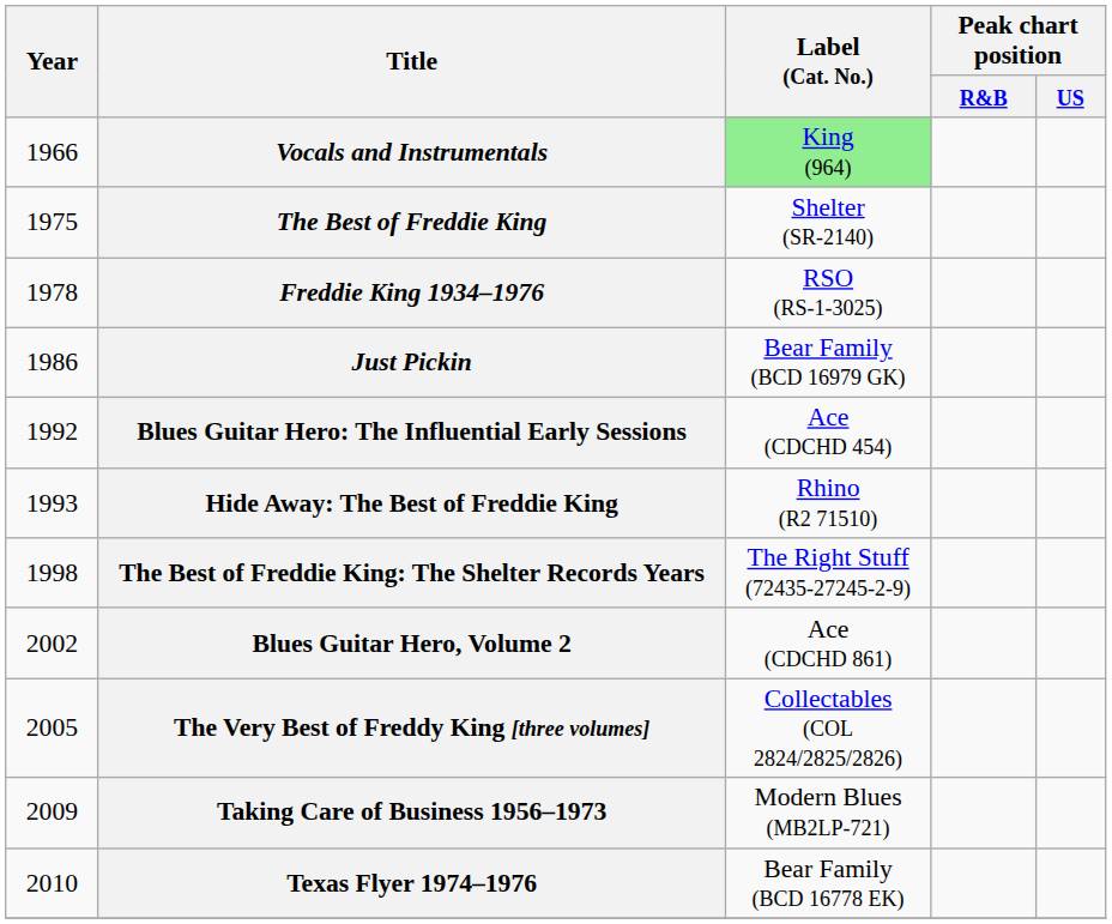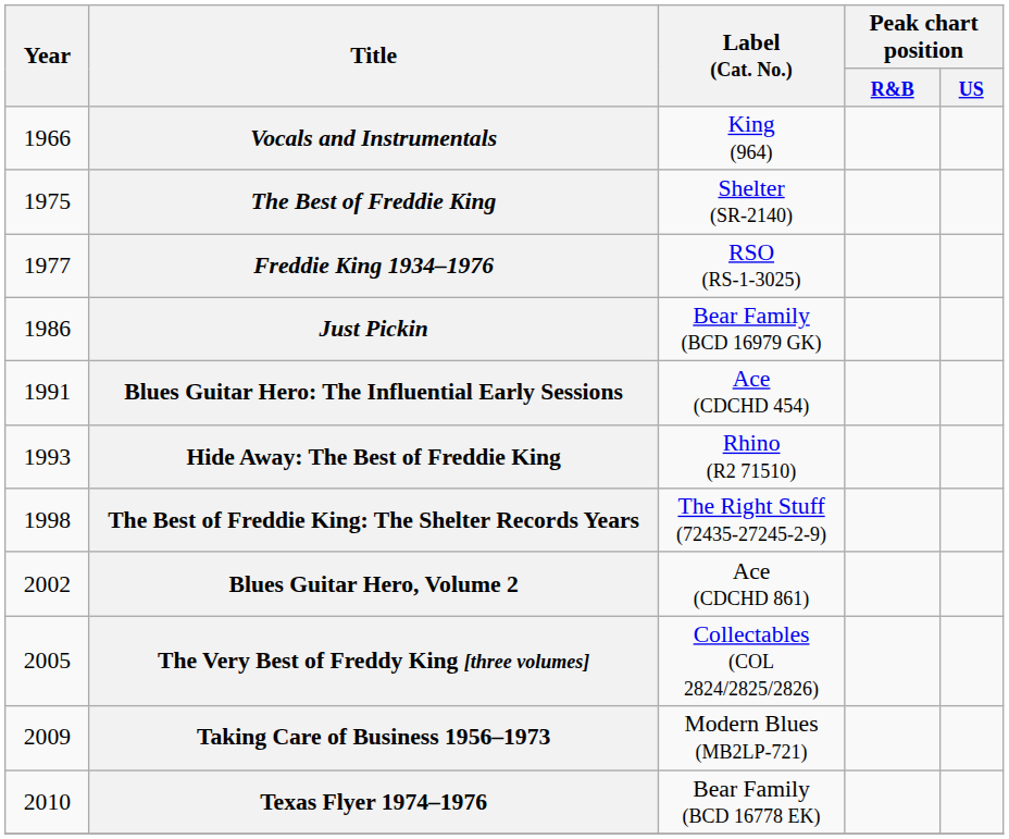Vocals and Instrumentals | Label (Cat. No.): lightgreen background -> no background
Freddie King 1934–1976 | Year: 1978 -> 1977
Blues Guitar Hero: The Influential Early Sessions | Year: 1992 -> 1991
